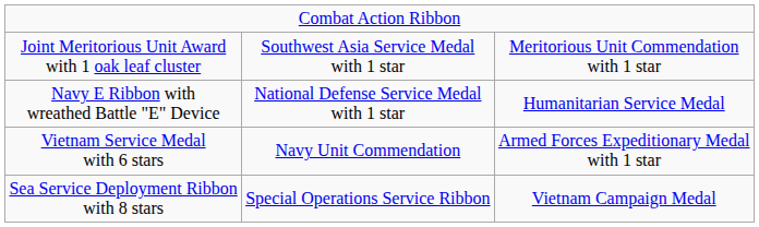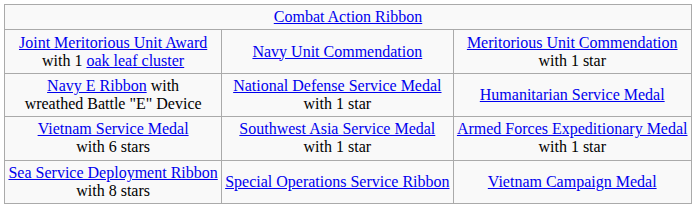Joint Meritorious Unit Award with 1 oak leaf cluster | column 2: Southwest Asia Service Medal with 1 star -> Navy Unit Commendation
Vietnam Service Medal with 6 stars | column 2: Navy Unit Commendation -> Southwest Asia Service Medal with 1 star
